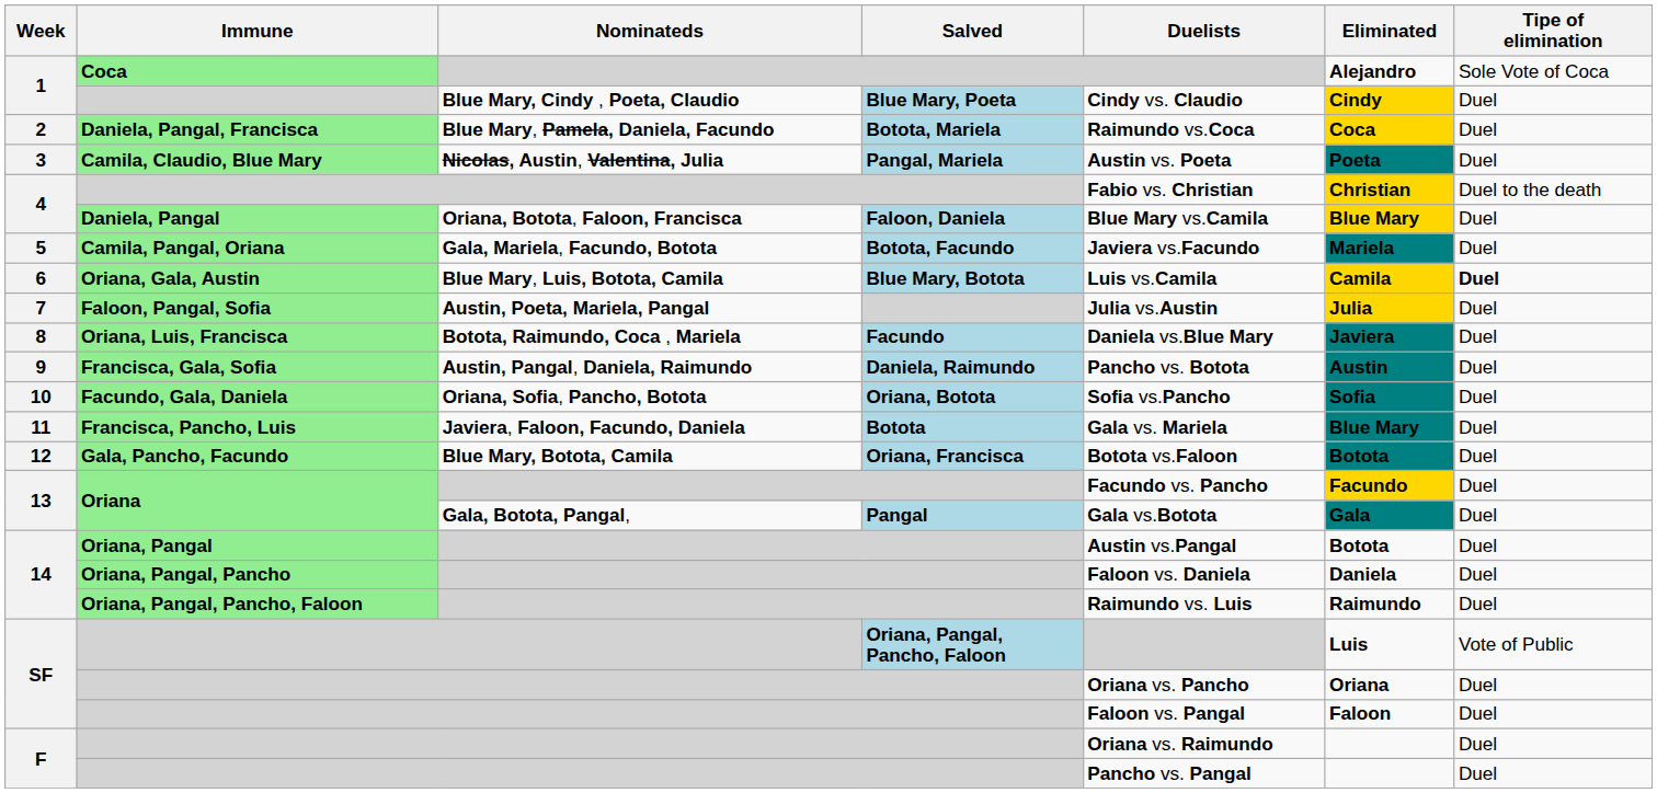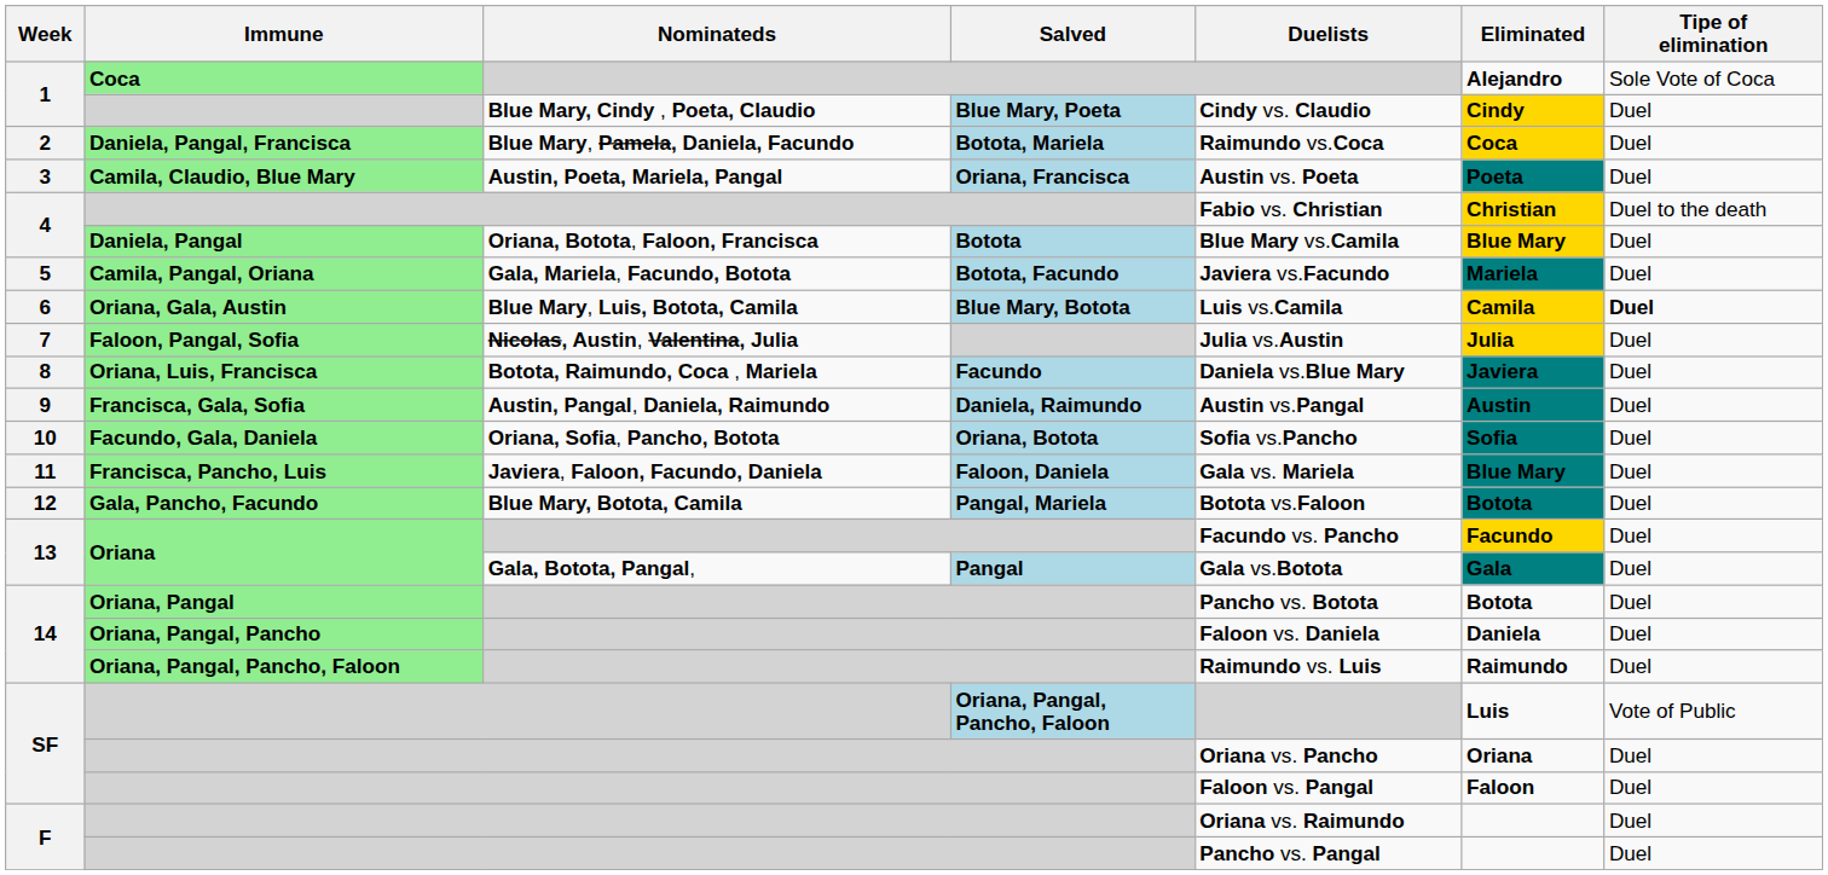Camila, Claudio, Blue Mary | Nominateds: Nicolas, Austin, Valentina, Julia -> Austin, Poeta, Mariela, Pangal
Camila, Claudio, Blue Mary | Salved: Pangal, Mariela -> Oriana, Francisca
Daniela, Pangal | Salved: Faloon, Daniela -> Botota
Faloon, Pangal, Sofia | Nominateds: Austin, Poeta, Mariela, Pangal -> Nicolas, Austin, Valentina, Julia
Francisca, Gala, Sofia | Duelists: Pancho vs. Botota -> Austin vs.Pangal
Francisca, Pancho, Luis | Salved: Botota -> Faloon, Daniela
Gala, Pancho, Facundo | Salved: Oriana, Francisca -> Pangal, Mariela
Oriana, Pangal | Duelists: Austin vs.Pangal -> Pancho vs. Botota
